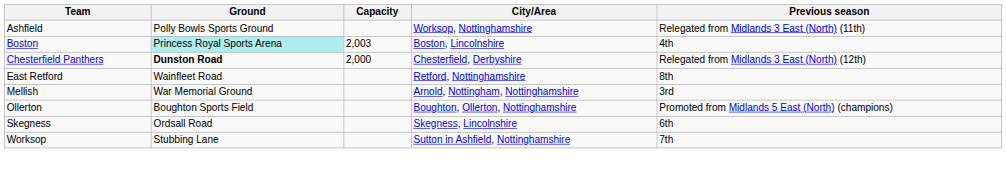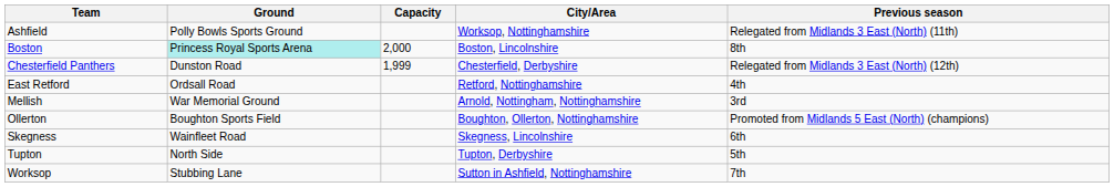Boston | Capacity: 2,003 -> 2,000
Boston | Previous season: 4th -> 8th
Chesterfield Panthers | Ground: bold -> normal
Chesterfield Panthers | Capacity: 2,000 -> 1,999
East Retford | Ground: Wainfleet Road -> Ordsall Road
East Retford | Previous season: 8th -> 4th
Skegness | Ground: Ordsall Road -> Wainfleet Road
+ row: Tupton | North Side | Tupton, Derbyshire | 5th
